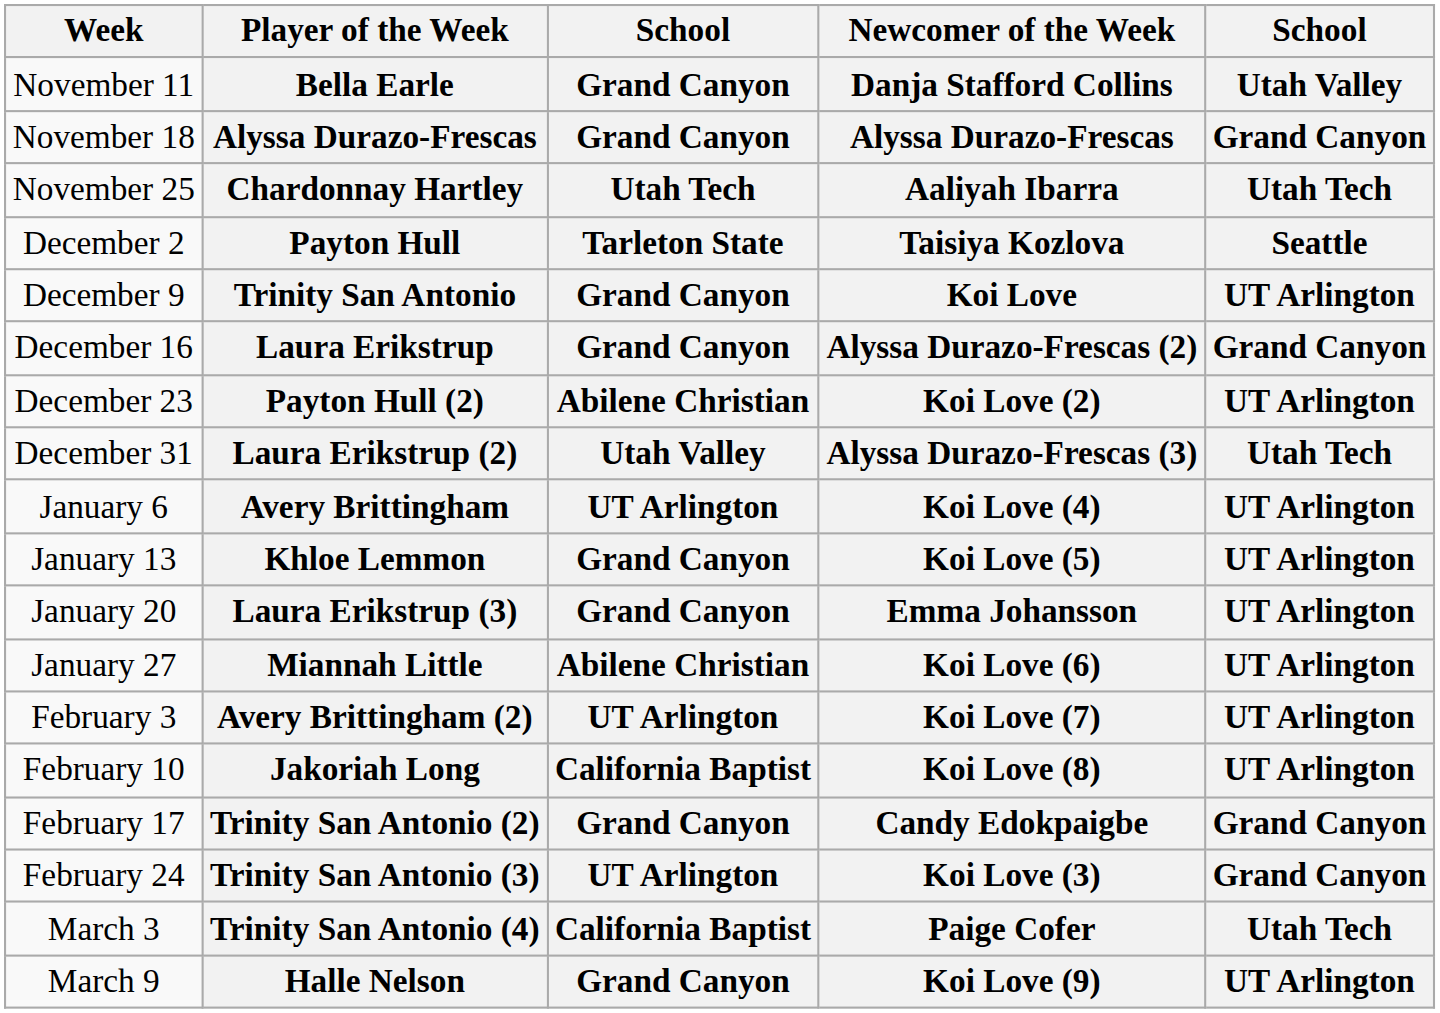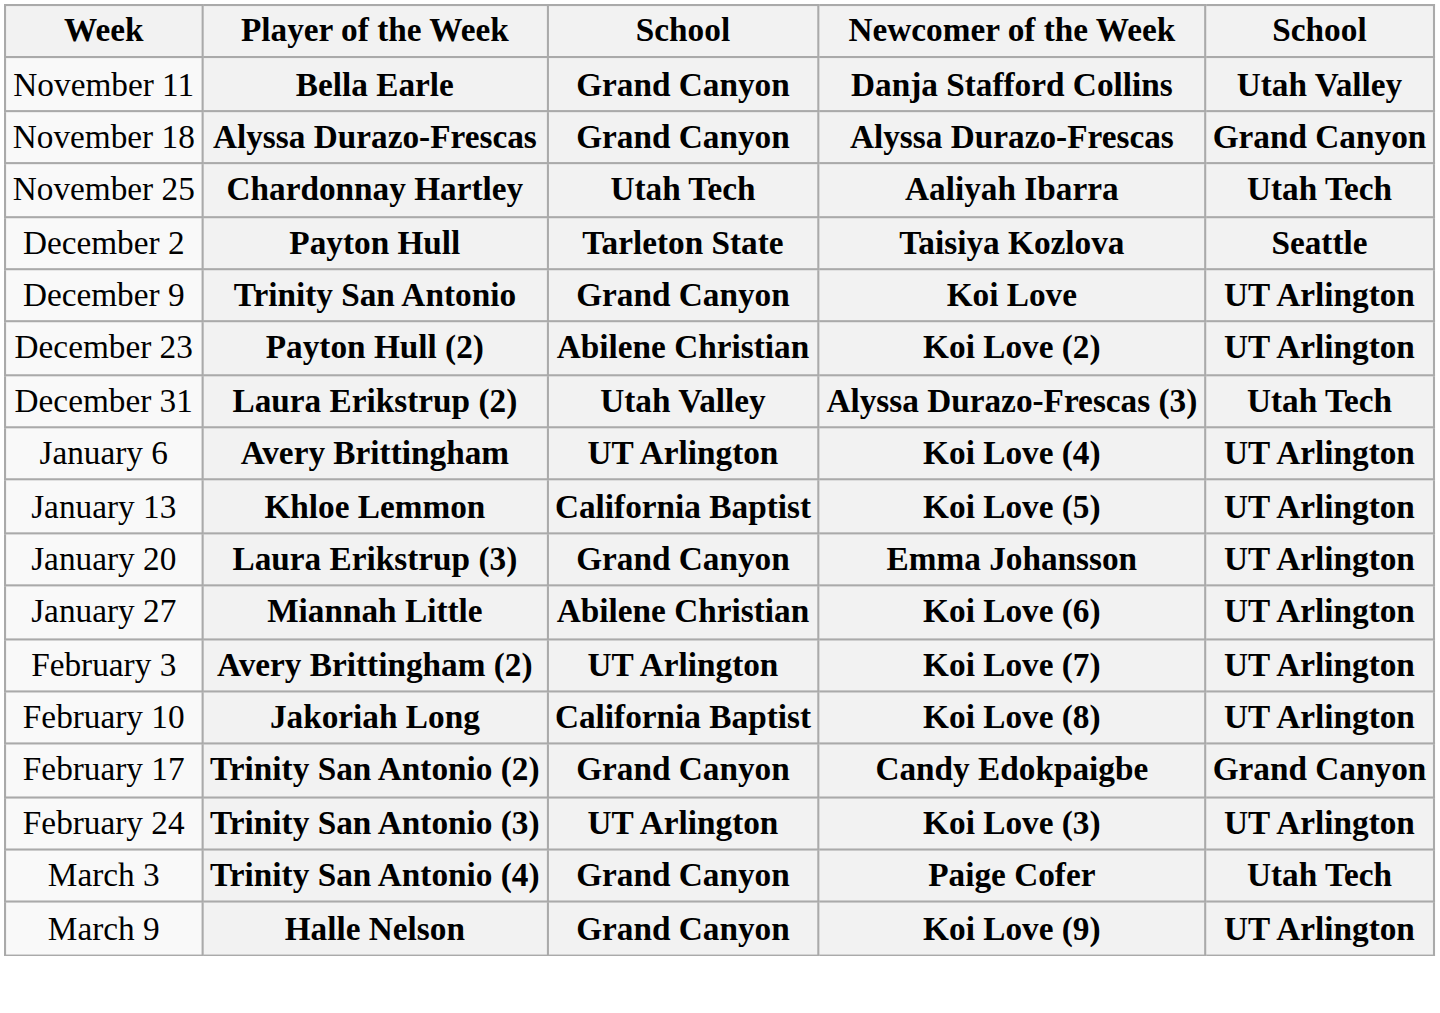- row: December 16 | Laura Erikstrup | Grand Canyon | Alyssa Durazo-Frescas (2) | Grand Canyon
January 13 | column 3: Grand Canyon -> California Baptist
February 24 | column 5: Grand Canyon -> UT Arlington
March 3 | column 3: California Baptist -> Grand Canyon
